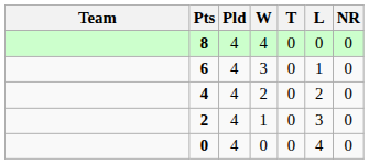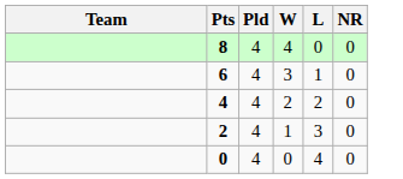- column: T | 0 | 0 | 0 | 0 | 0
